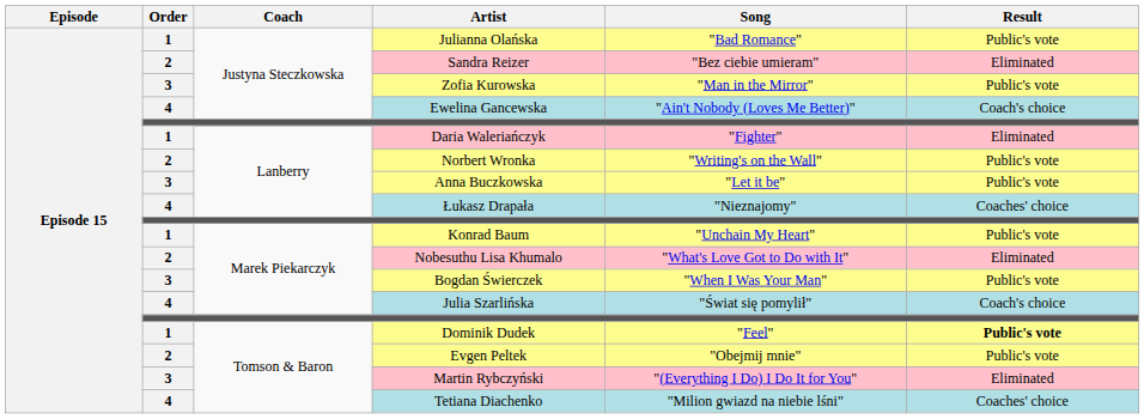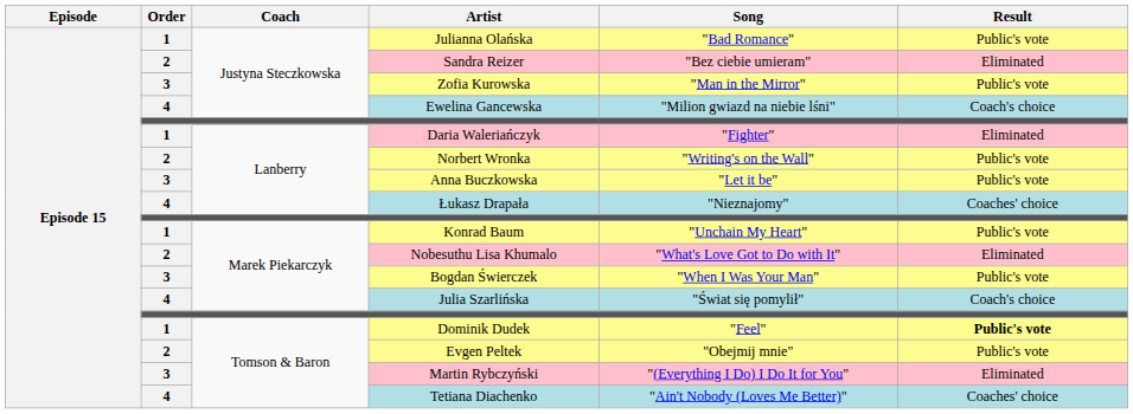Ewelina Gancewska | Song: "Ain't Nobody (Loves Me Better)" -> "Milion gwiazd na niebie lśni"
Tetiana Diachenko | Song: "Milion gwiazd na niebie lśni" -> "Ain't Nobody (Loves Me Better)"
